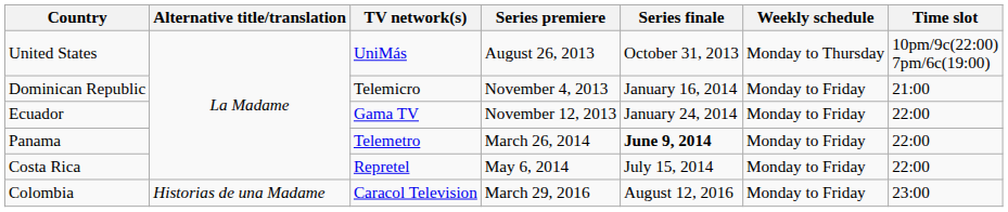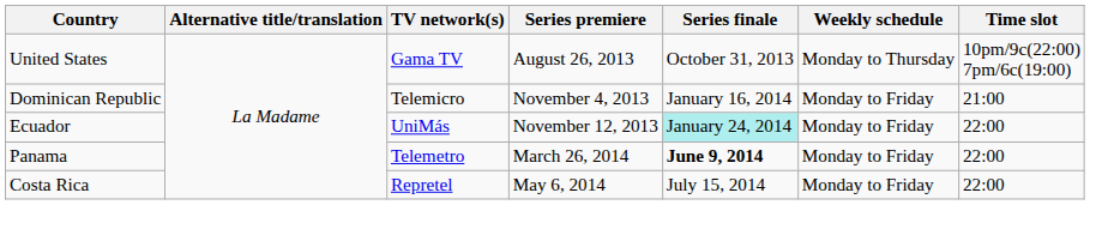United States | TV network(s): UniMás -> Gama TV
Ecuador | TV network(s): Gama TV -> UniMás
Ecuador | Series finale: no background -> paleturquoise background
- row: Colombia | Historias de una Madame | Caracol Television | March 29, 2016 | August 12, 2016 | Monday to Friday | 23:00
